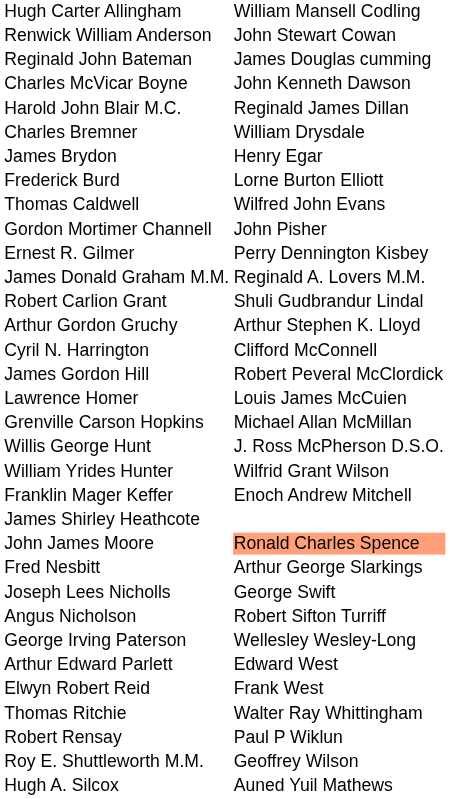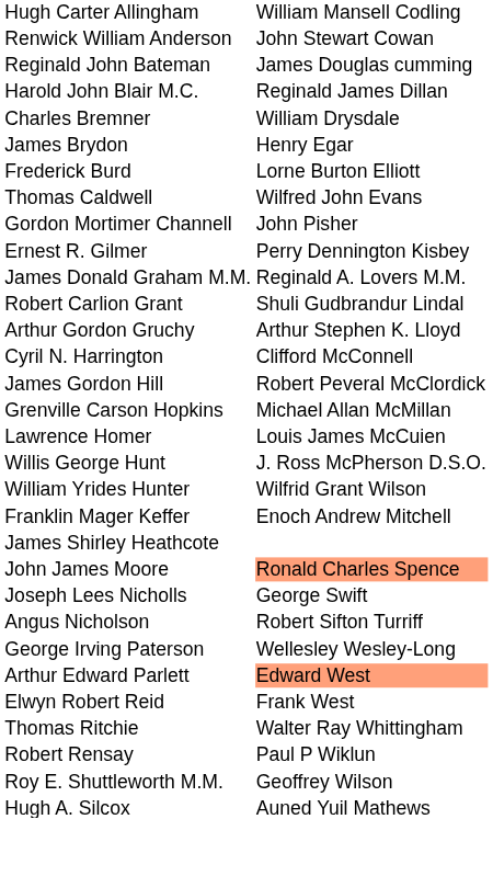- row: Charles McVicar Boyne | John Kenneth Dawson
rows swapped: Lawrence Homer <-> Grenville Carson Hopkins
- row: Fred Nesbitt | Arthur George Slarkings
Arthur Edward Parlett | column 2: no background -> lightsalmon background
